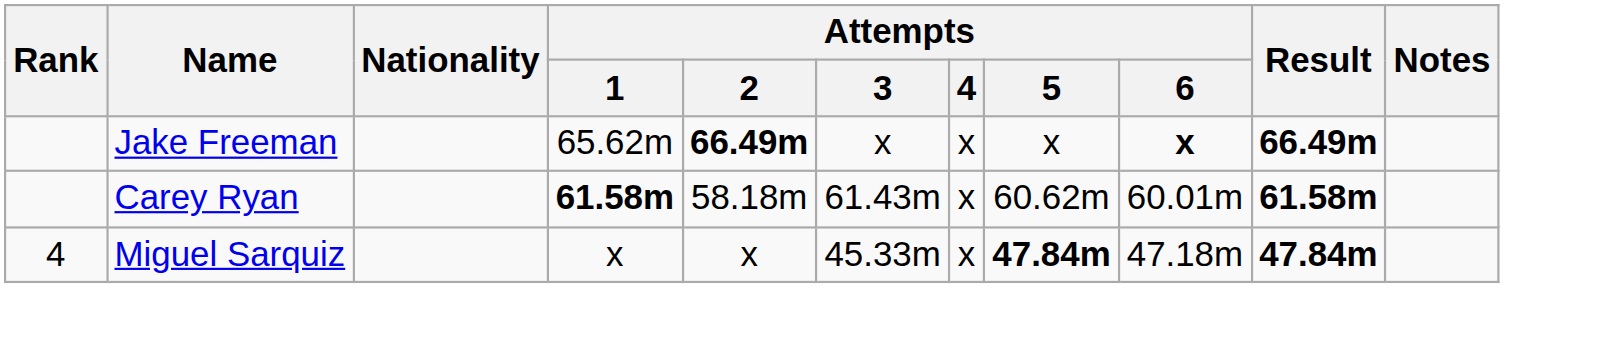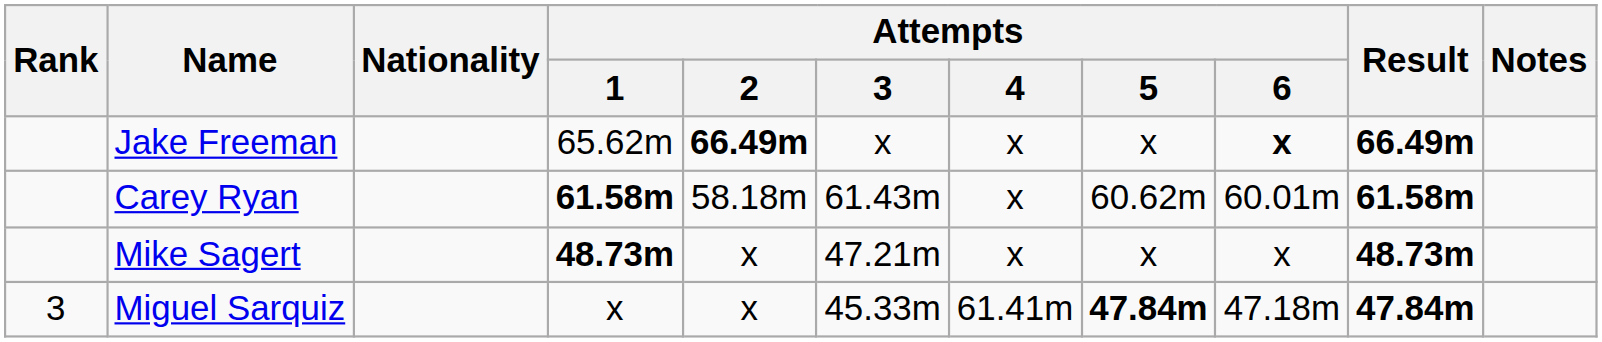+ row: Mike Sagert | 48.73m | x | 47.21m | x | x | x | 48.73m
Miguel Sarquiz | Rank: 4 -> 3
Miguel Sarquiz | Attempts / 4: x -> 61.41m
